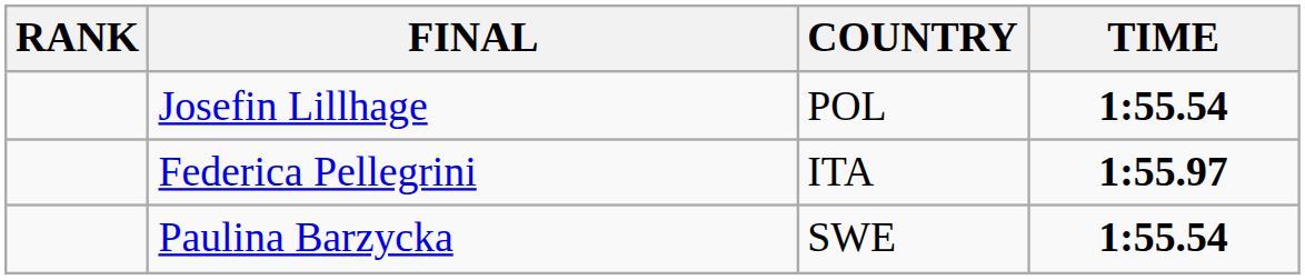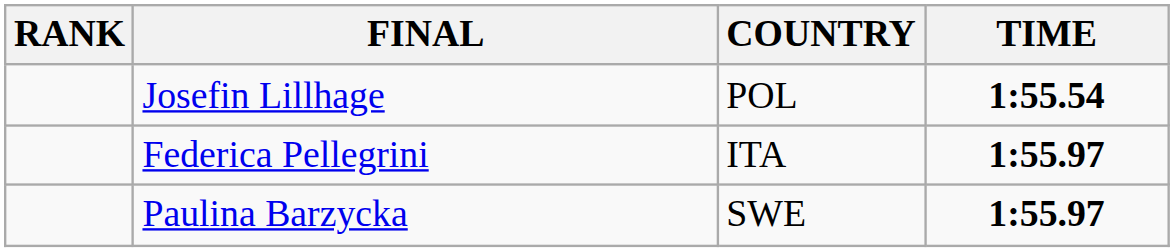Paulina Barzycka | TIME: 1:55.54 -> 1:55.97
